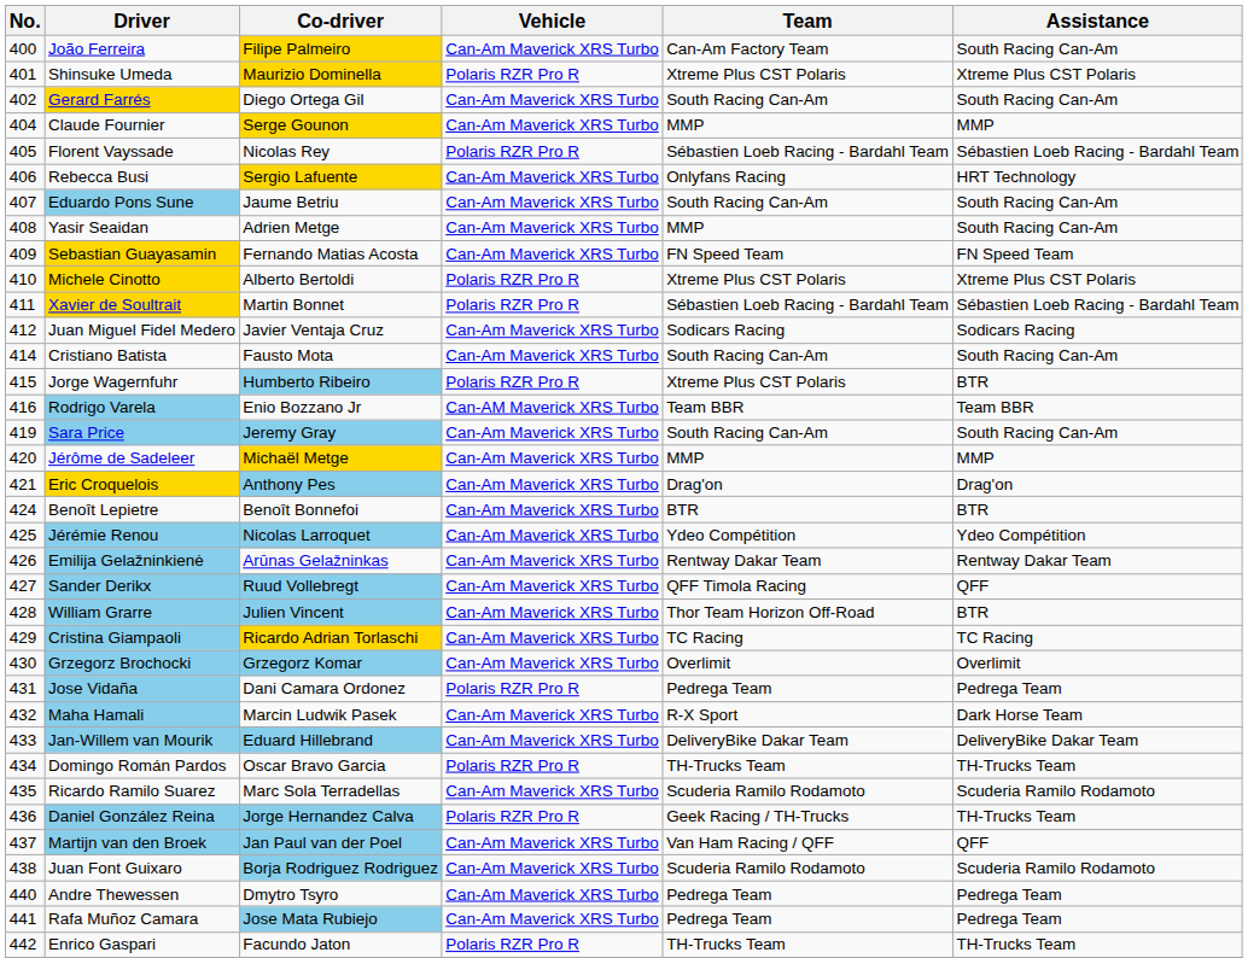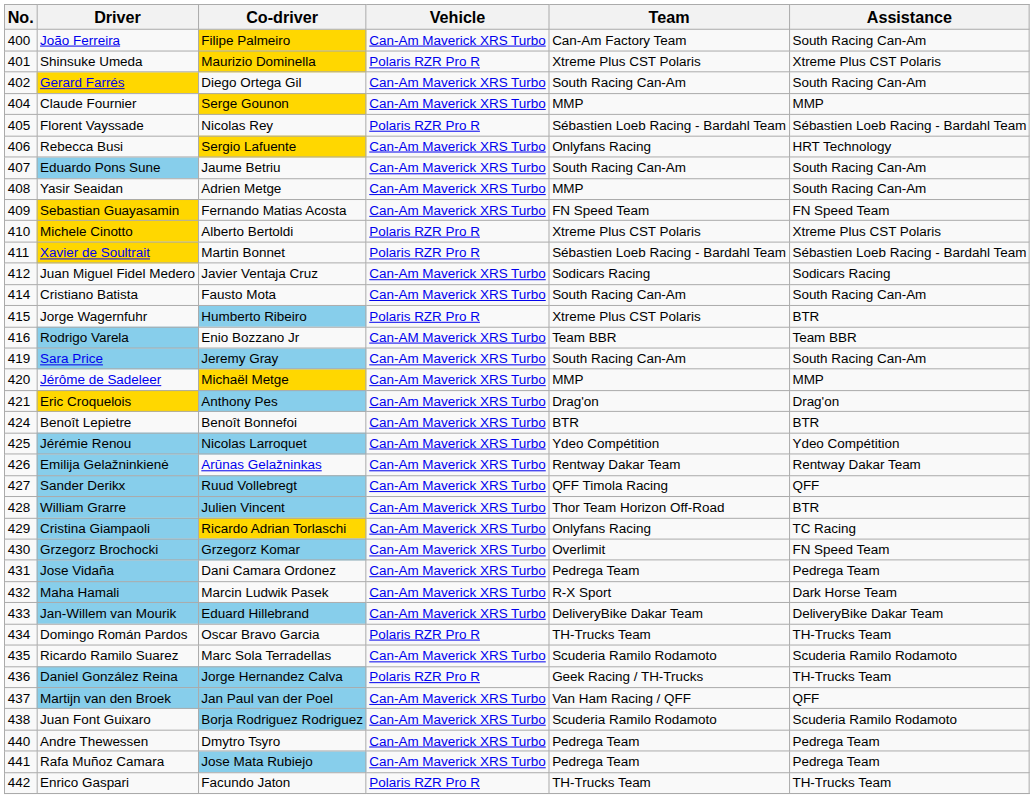Cristina Giampaoli | Team: TC Racing -> Onlyfans Racing
Grzegorz Brochocki | Assistance: Overlimit -> FN Speed Team
Jose Vidaña | Vehicle: Polaris RZR Pro R -> Can-Am Maverick XRS Turbo
